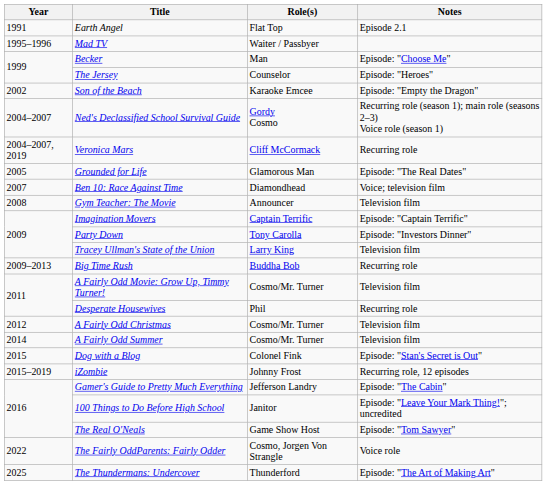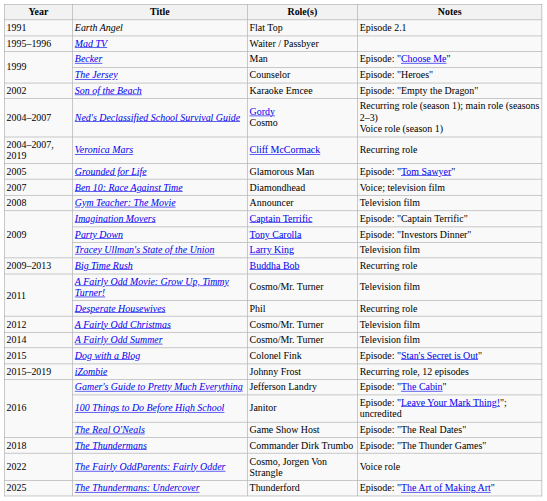Grounded for Life | Notes: Episode: "The Real Dates" -> Episode: "Tom Sawyer"
The Real O'Neals | Notes: Episode: "Tom Sawyer" -> Episode: "The Real Dates"
+ row: 2018 | The Thundermans | Commander Dirk Trumbo | Episode: "The Thunder Games"
